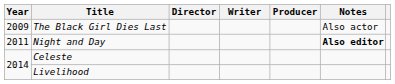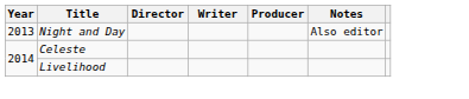- row: 2009 | The Black Girl Dies Last | Also actor
Night and Day | Year: 2011 -> 2013
Night and Day | Notes: bold -> normal
